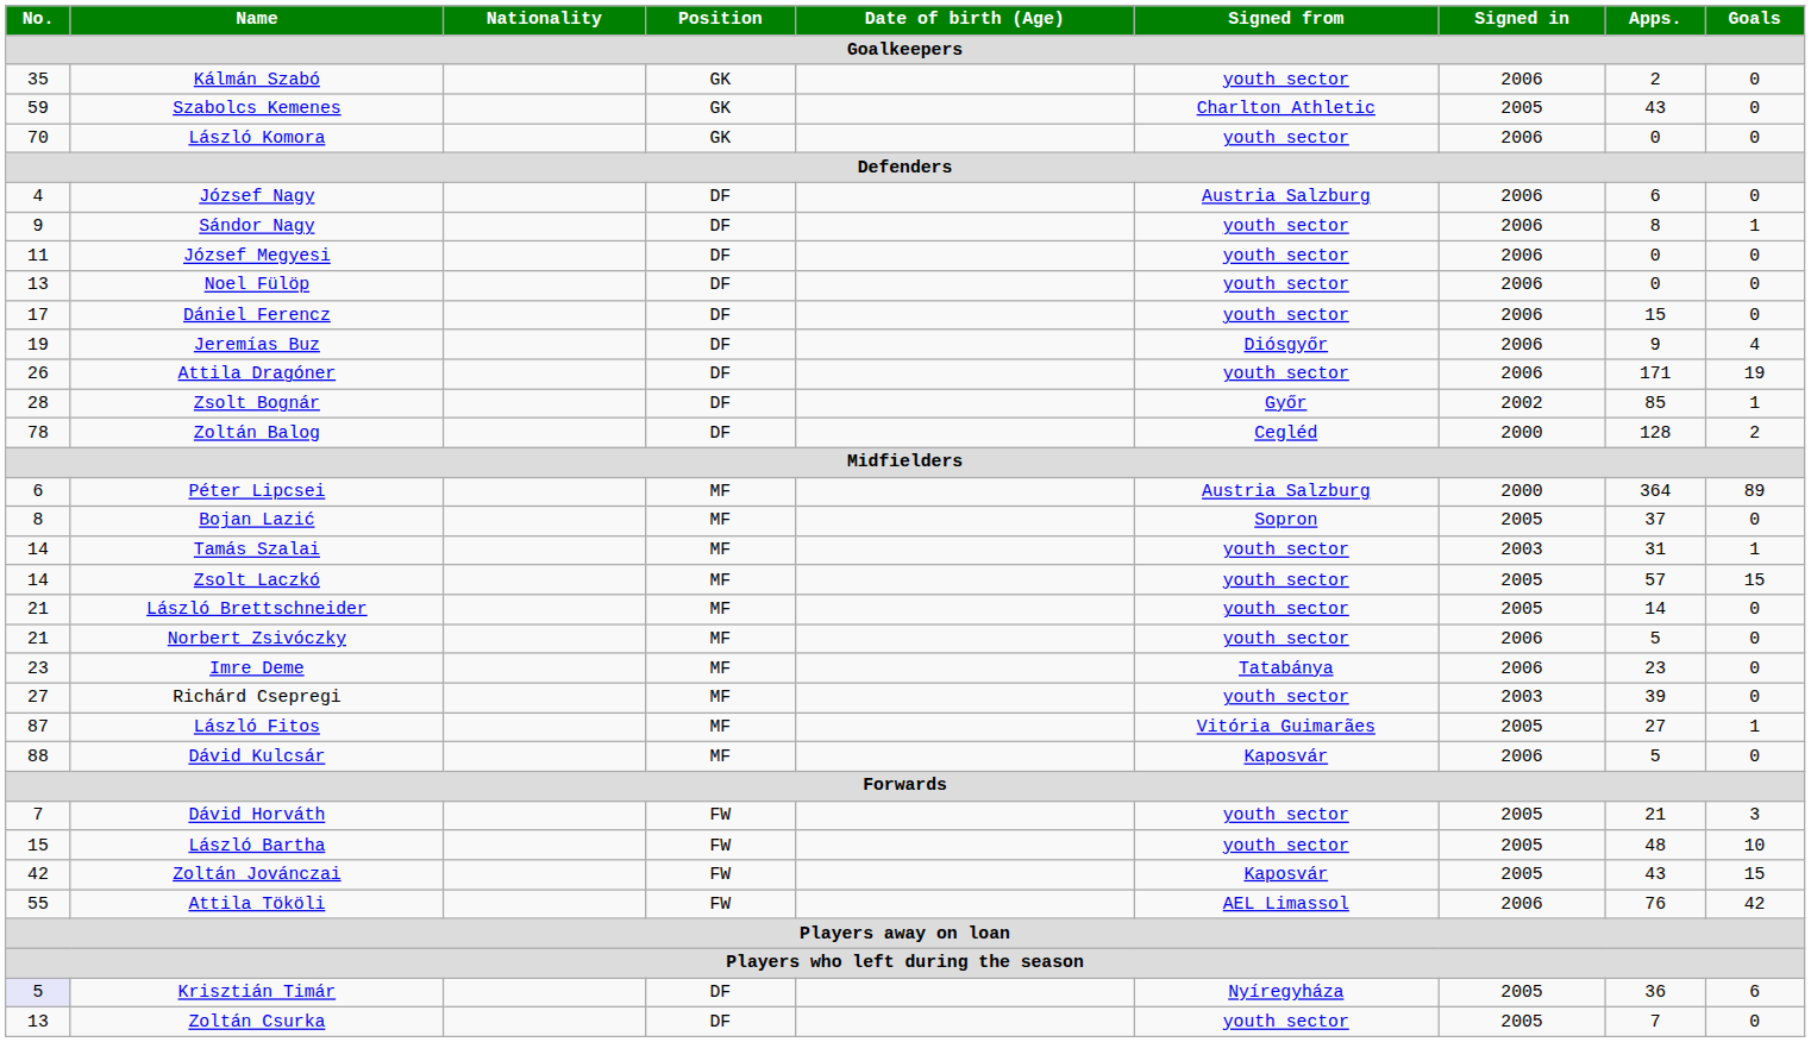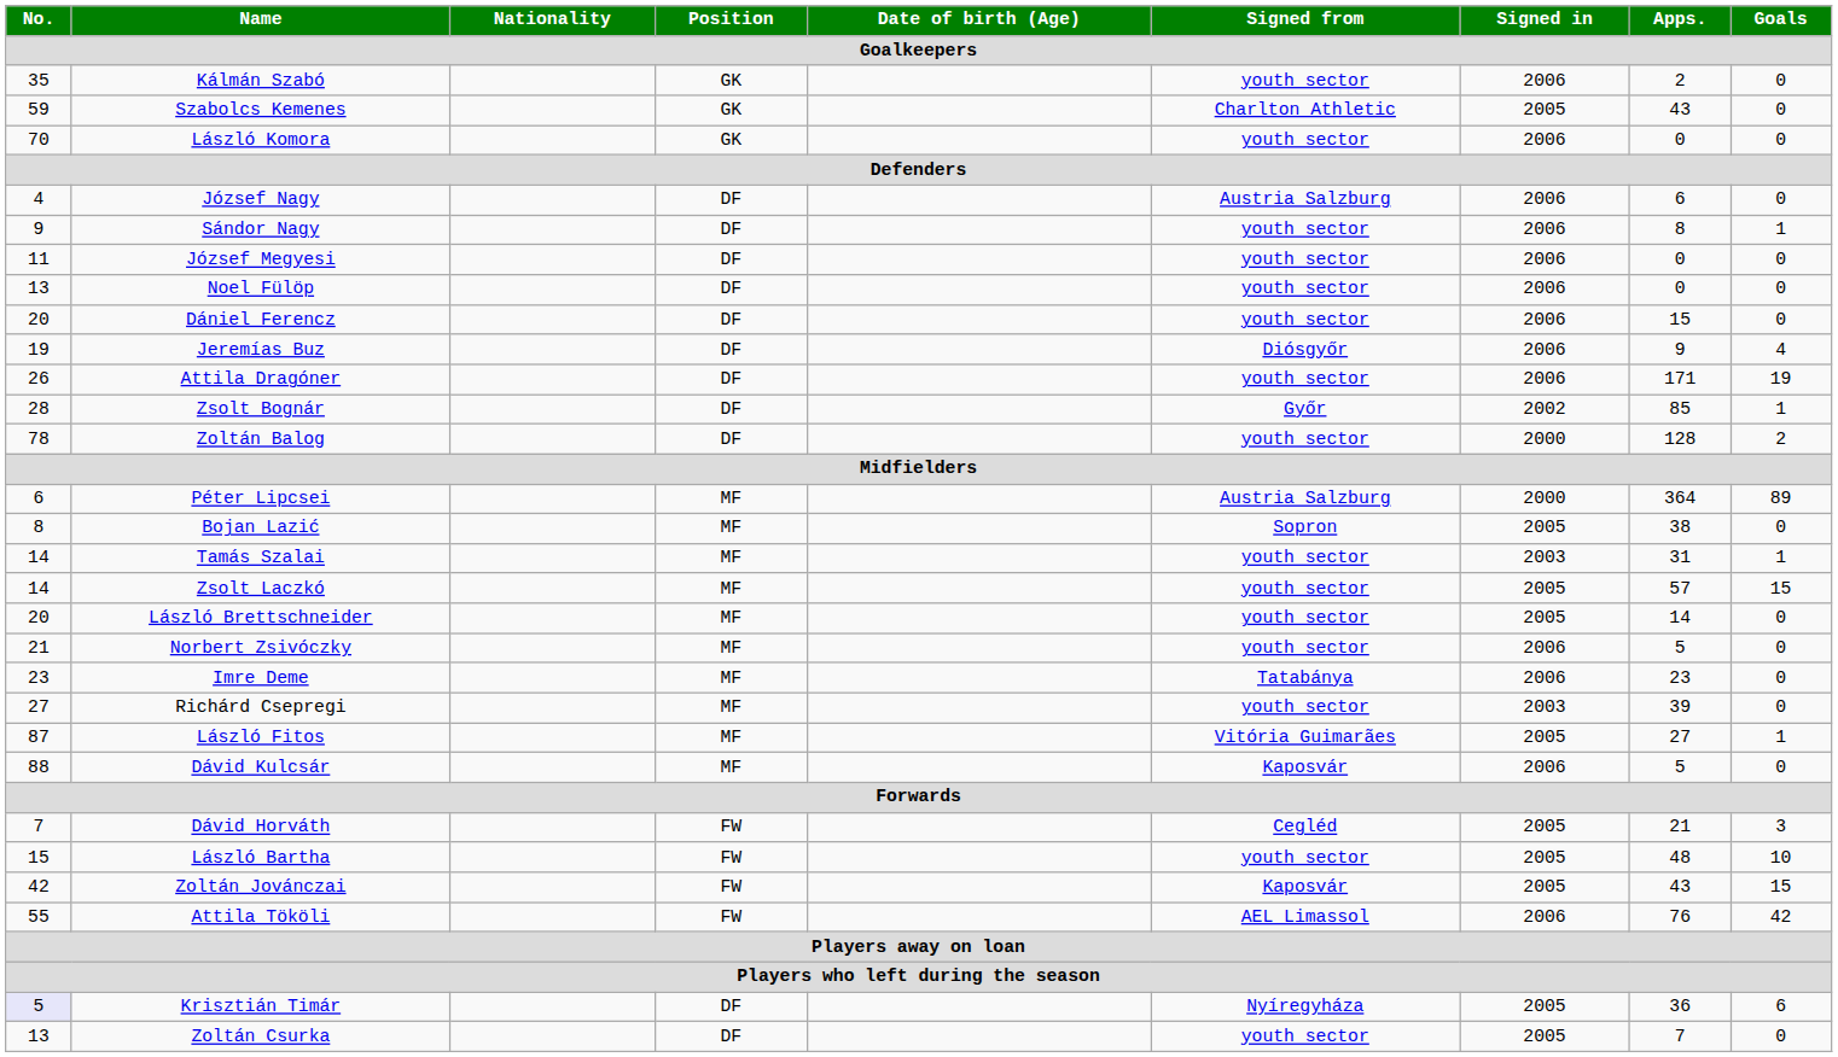Dániel Ferencz | No.: 17 -> 20
Zoltán Balog | Signed from: Cegléd -> youth sector
Bojan Lazić | Apps.: 37 -> 38
László Brettschneider | No.: 21 -> 20
Dávid Horváth | Signed from: youth sector -> Cegléd
